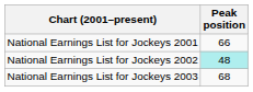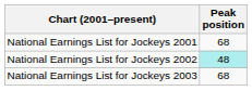National Earnings List for Jockeys 2001 | Peak position: 66 -> 68
